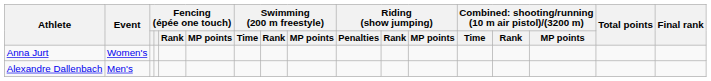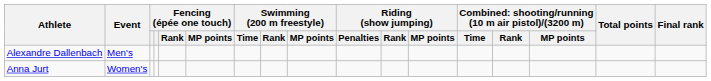rows swapped: Alexandre Dallenbach <-> Anna Jurt
